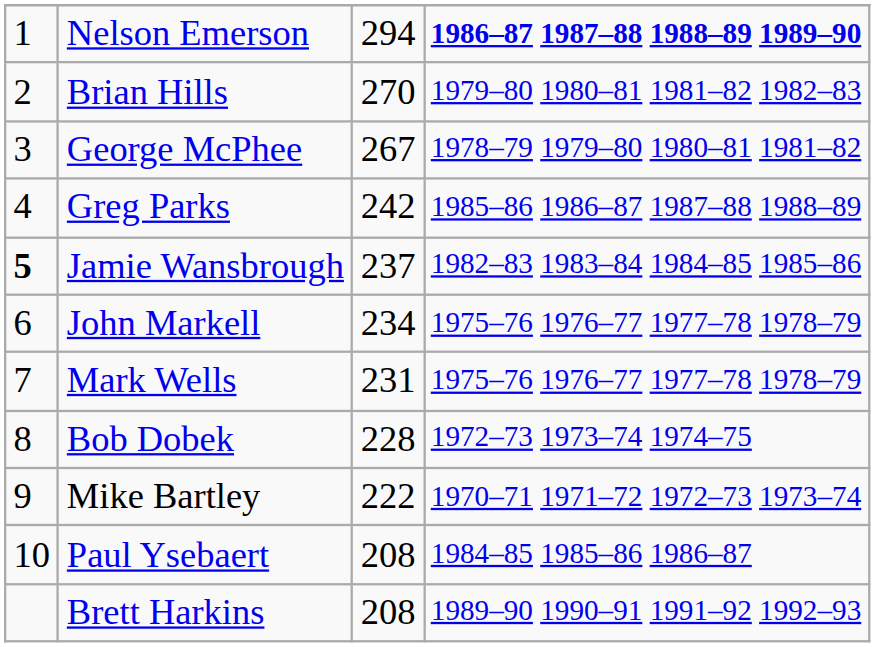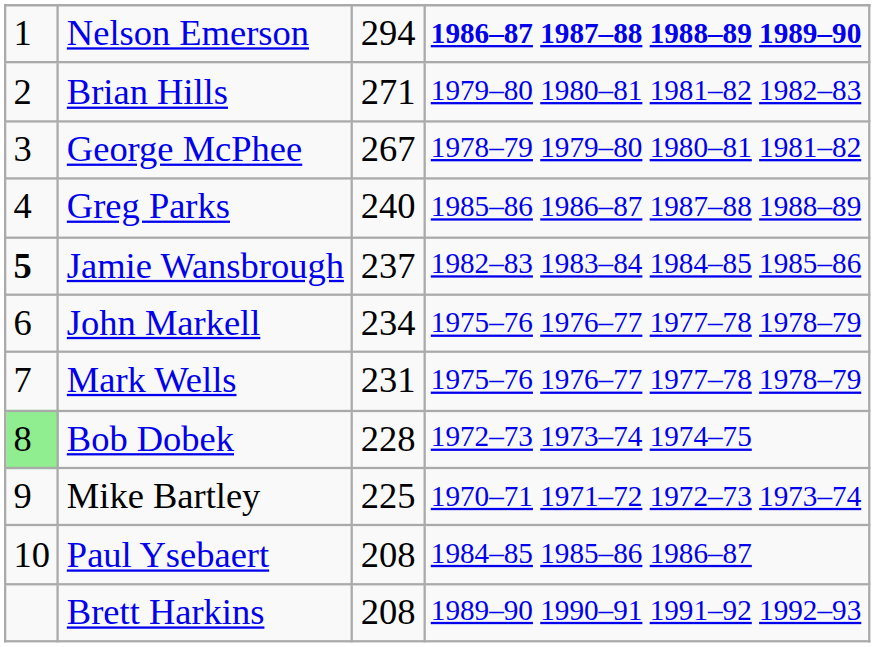Brian Hills | column 3: 270 -> 271
Greg Parks | column 3: 242 -> 240
Bob Dobek | column 1: no background -> lightgreen background
Mike Bartley | column 3: 222 -> 225
